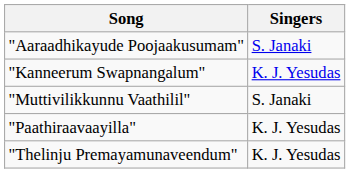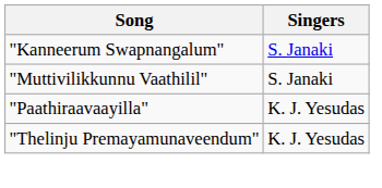- row: "Aaraadhikayude Poojaakusumam" | S. Janaki
"Kanneerum Swapnangalum" | Singers: K. J. Yesudas -> S. Janaki
